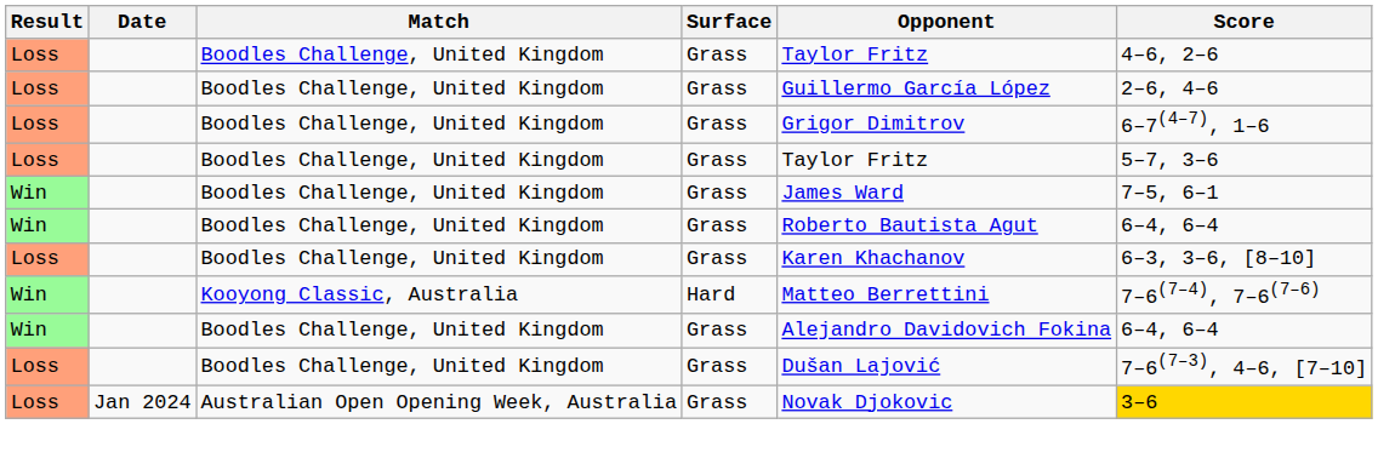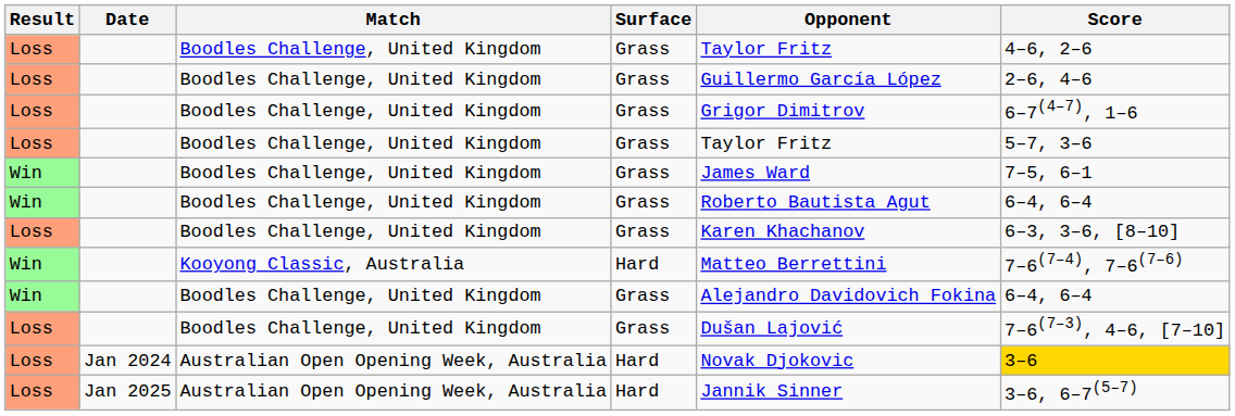Jan 2024 | Surface: Grass -> Hard
+ row: Loss | Jan 2025 | Australian Open Opening Week, Australia | Hard | Jannik Sinner | 3–6, 6–7(5–7)
